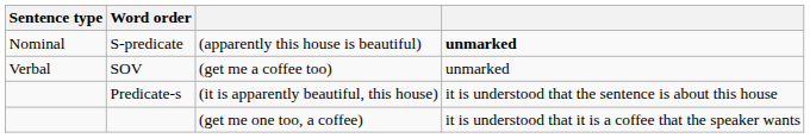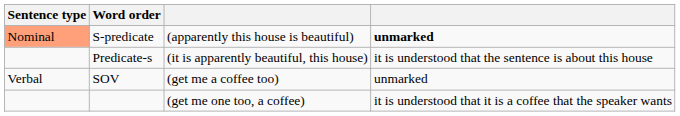S-predicate | Sentence type: no background -> lightsalmon background
rows swapped: Predicate-s <-> SOV
